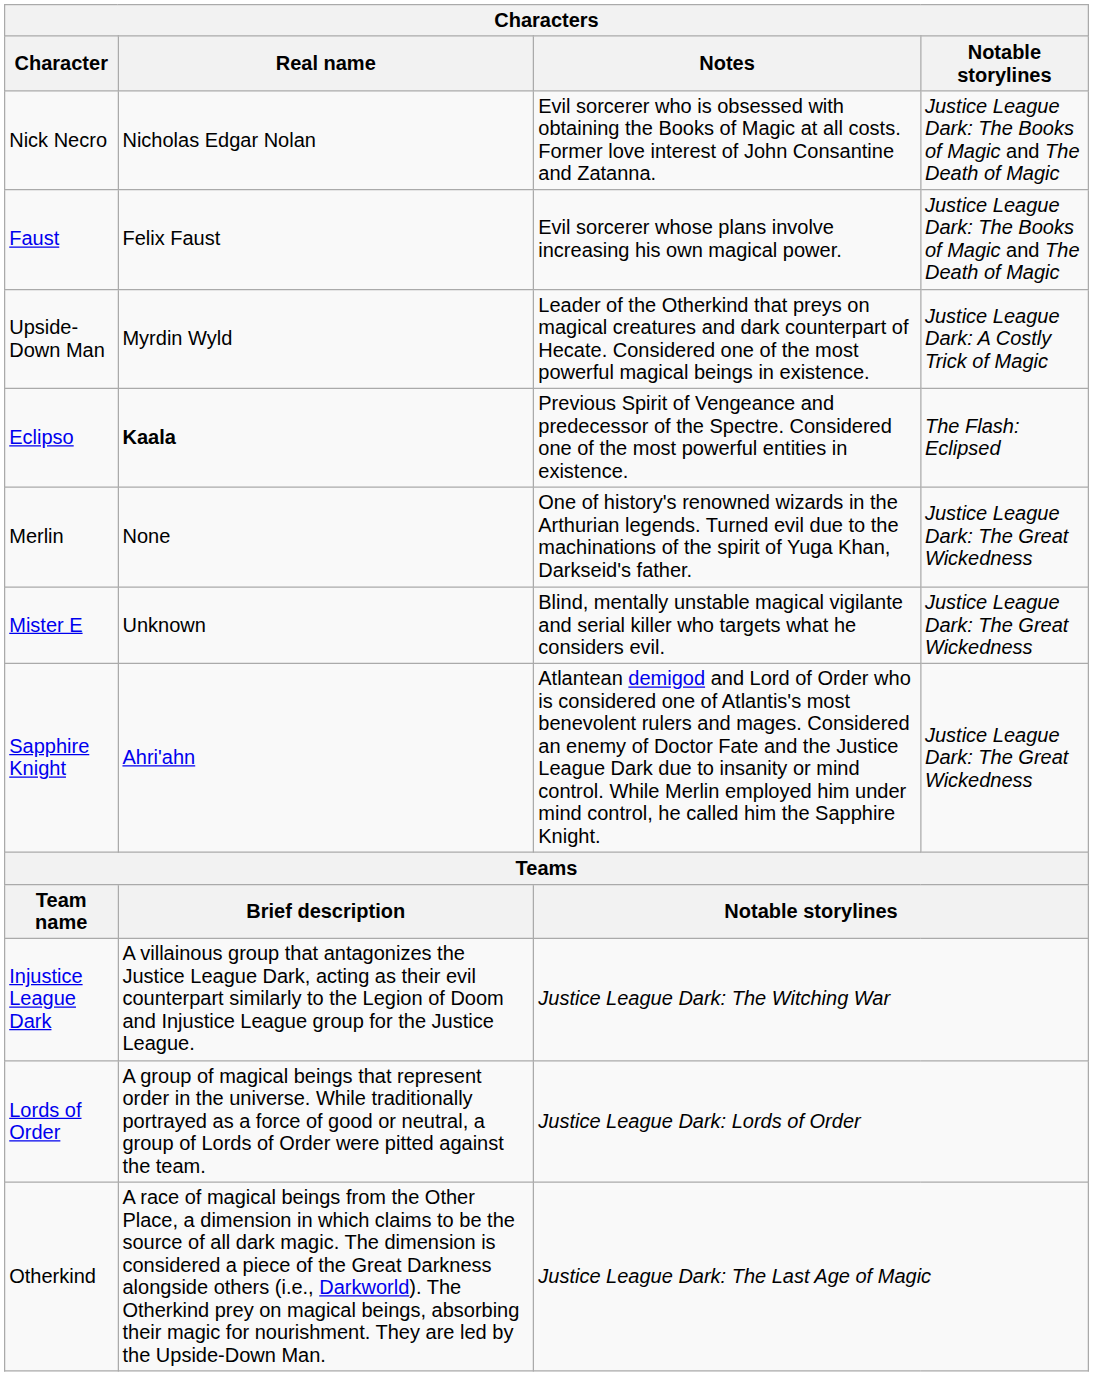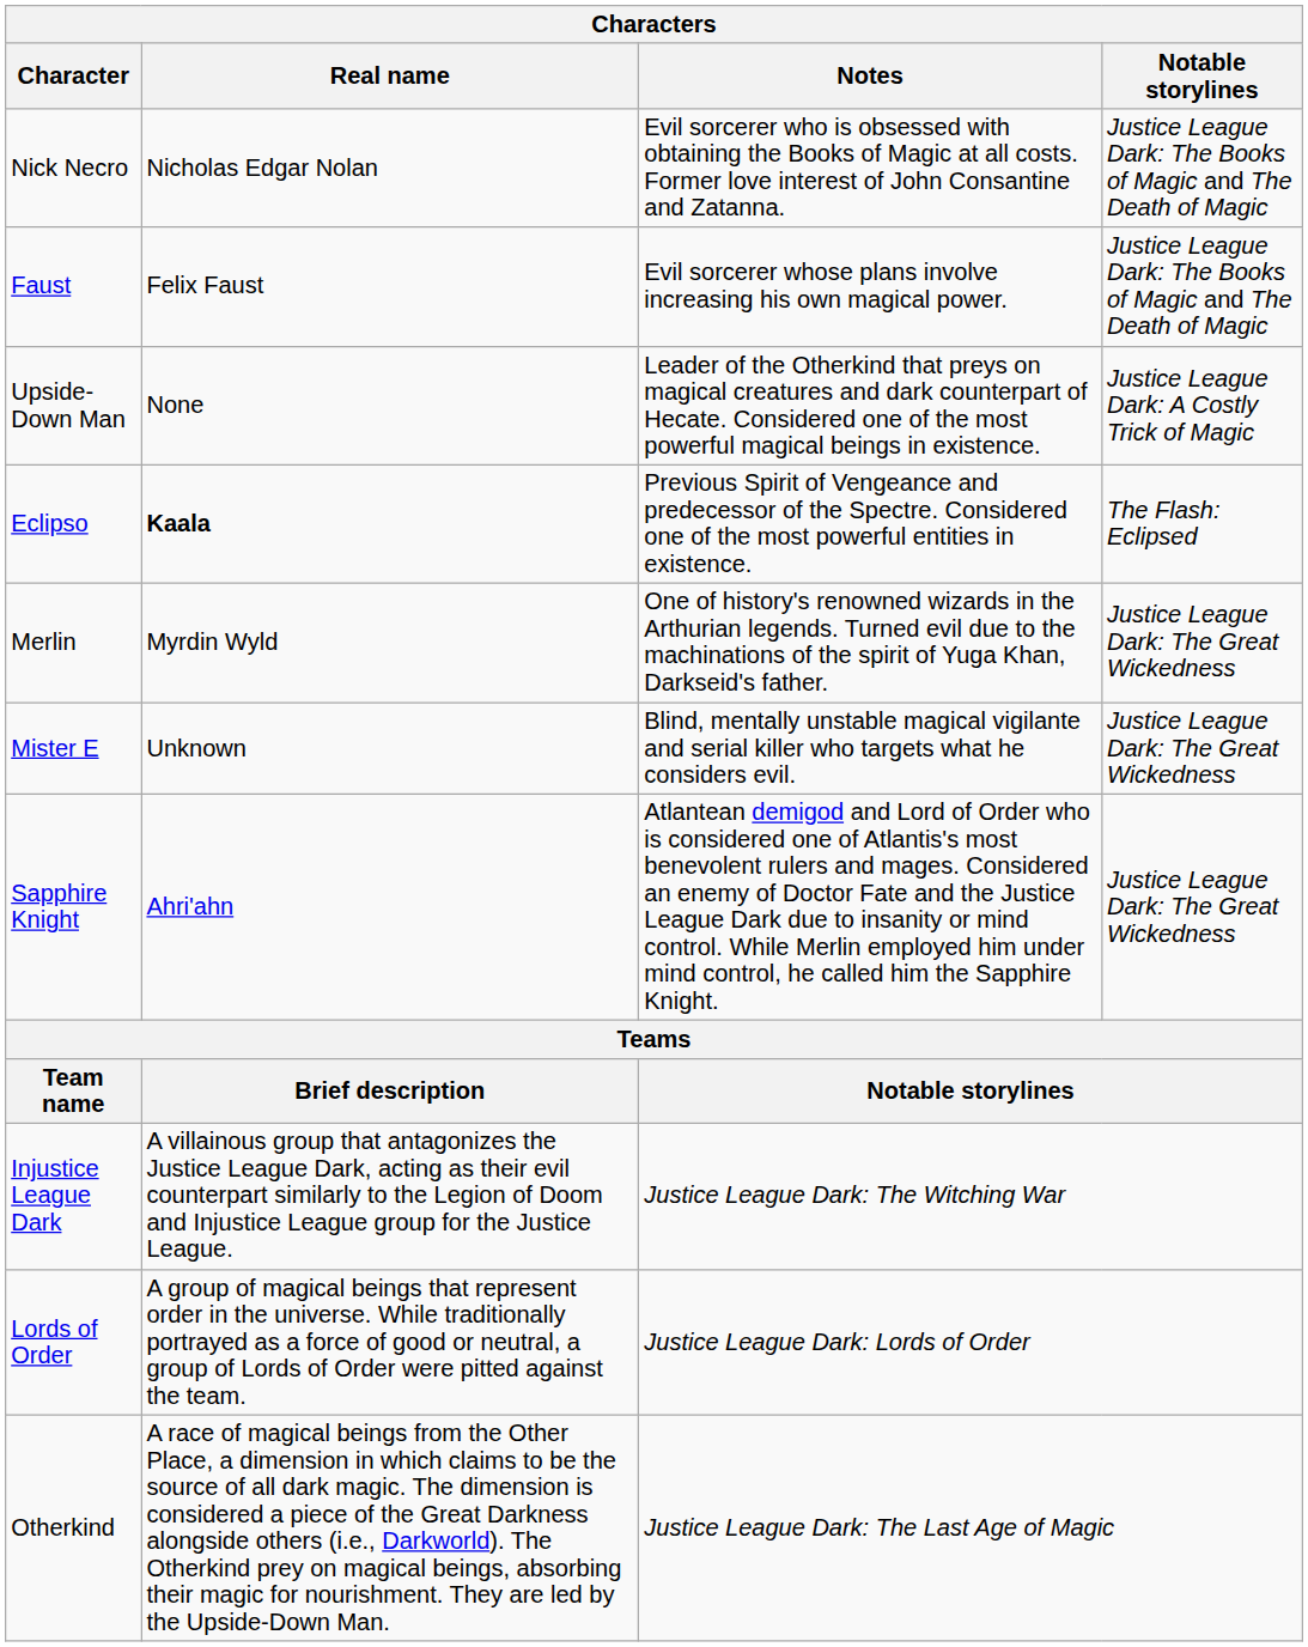Upside-Down Man | Real name: Myrdin Wyld -> None
Merlin | Real name: None -> Myrdin Wyld
